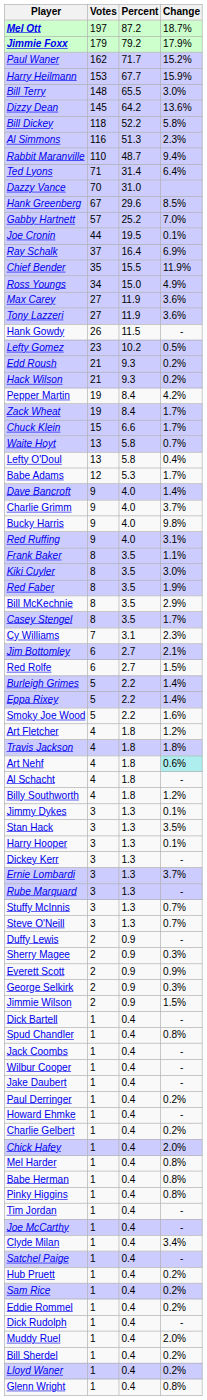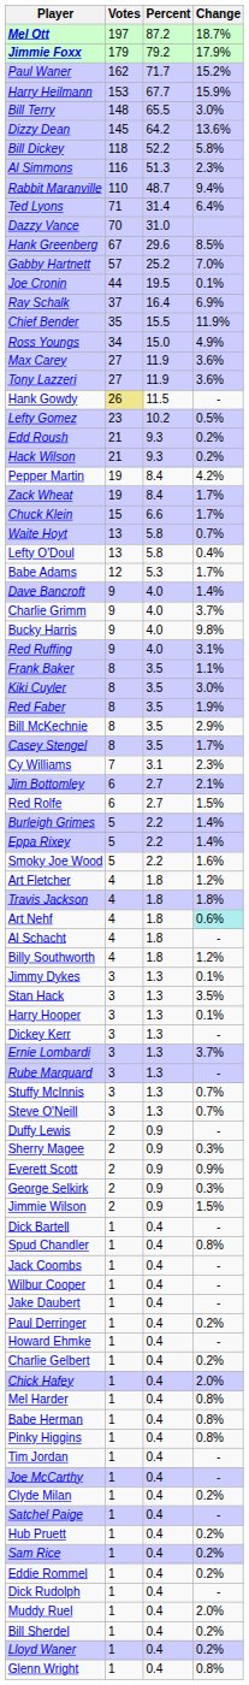Hank Gowdy | Votes: no background -> khaki background
Clyde Milan | Change: 3.4% -> 0.2%
